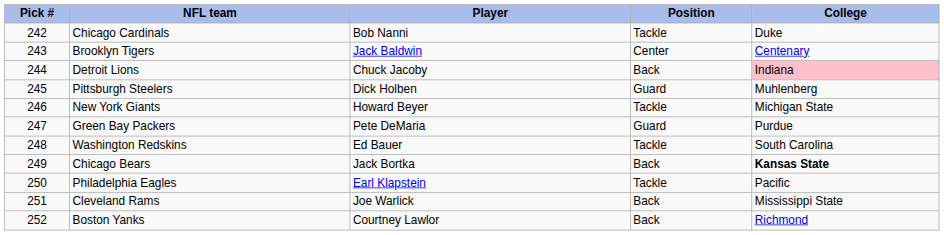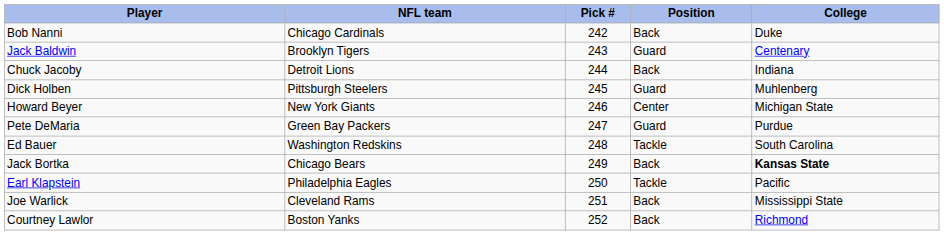columns swapped: Pick # <-> Player
Chicago Cardinals | Position: Tackle -> Back
Brooklyn Tigers | Position: Center -> Guard
Detroit Lions | College: pink background -> no background
New York Giants | Position: Tackle -> Center
